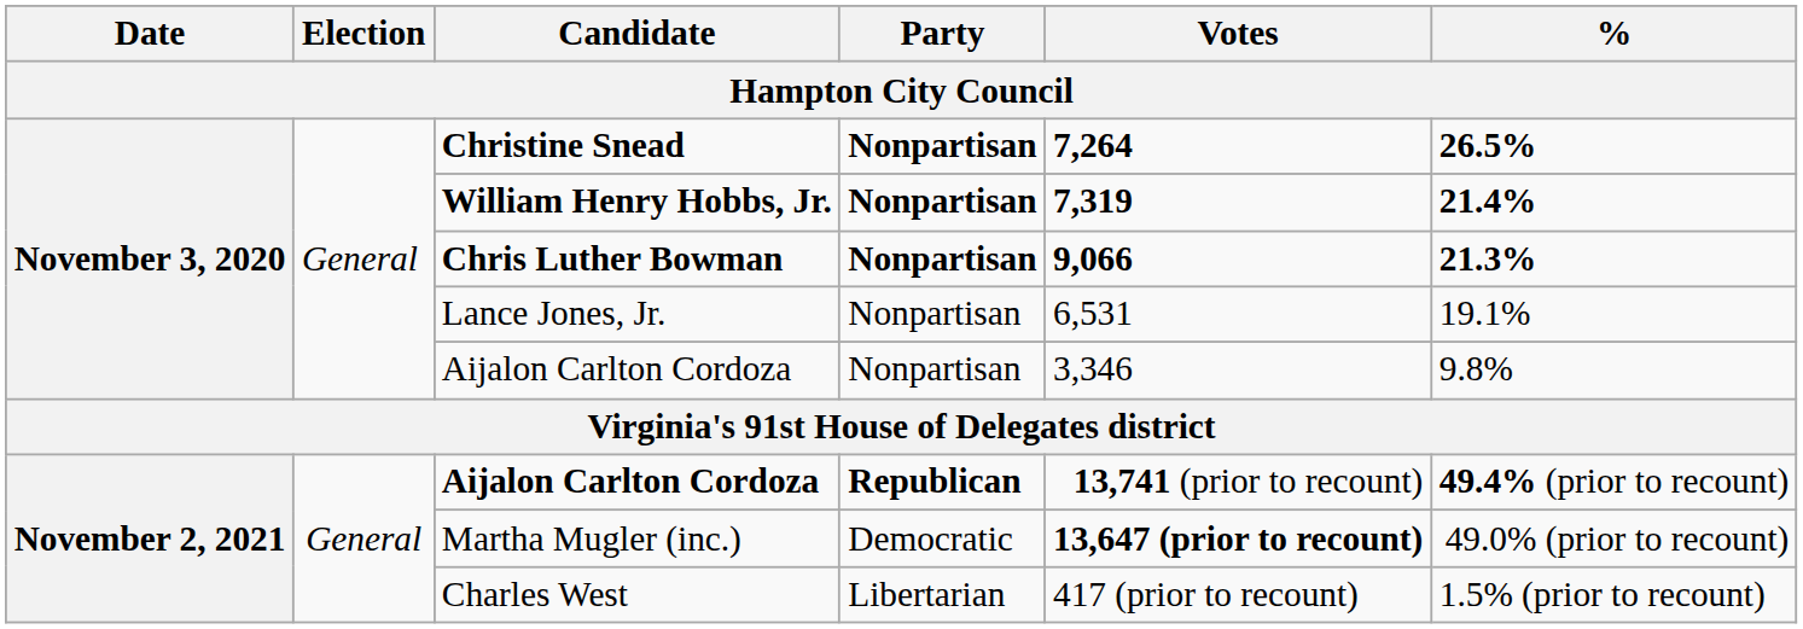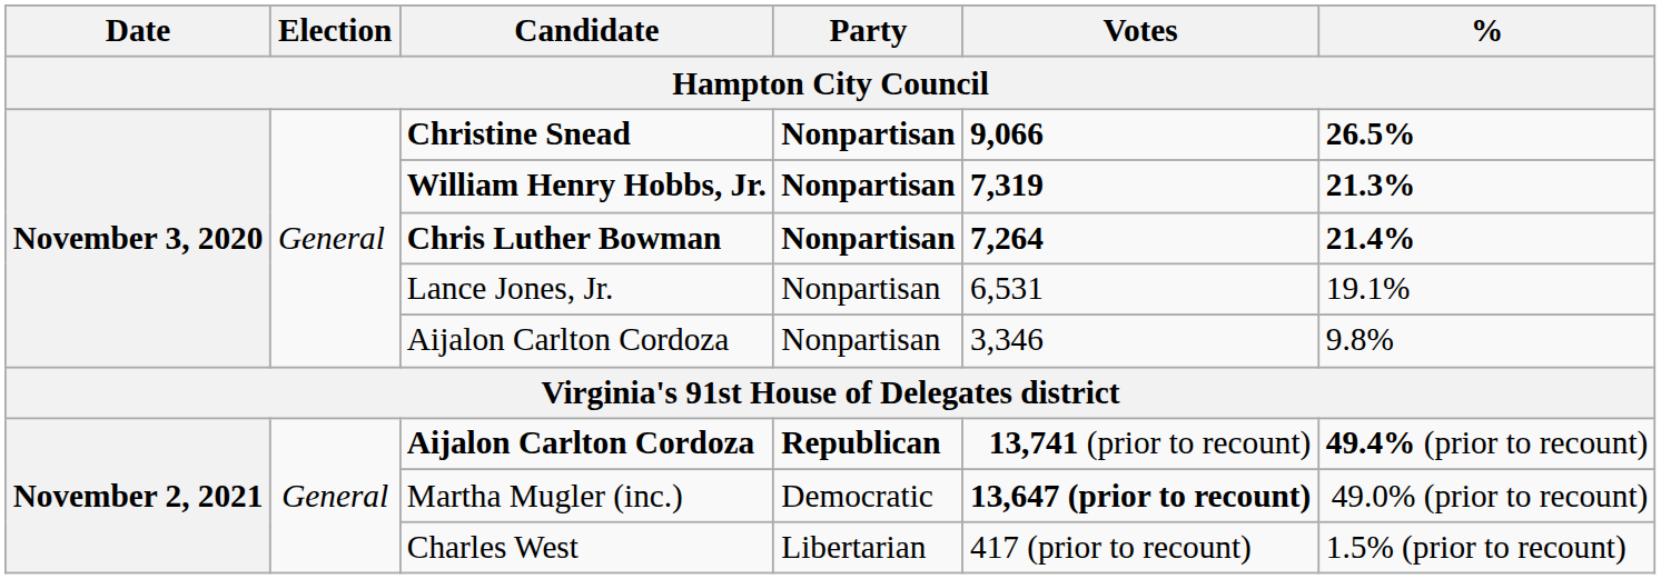Christine Snead | Votes: 7,264 -> 9,066
William Henry Hobbs, Jr. | %: 21.4% -> 21.3%
Chris Luther Bowman | Votes: 9,066 -> 7,264
Chris Luther Bowman | %: 21.3% -> 21.4%
